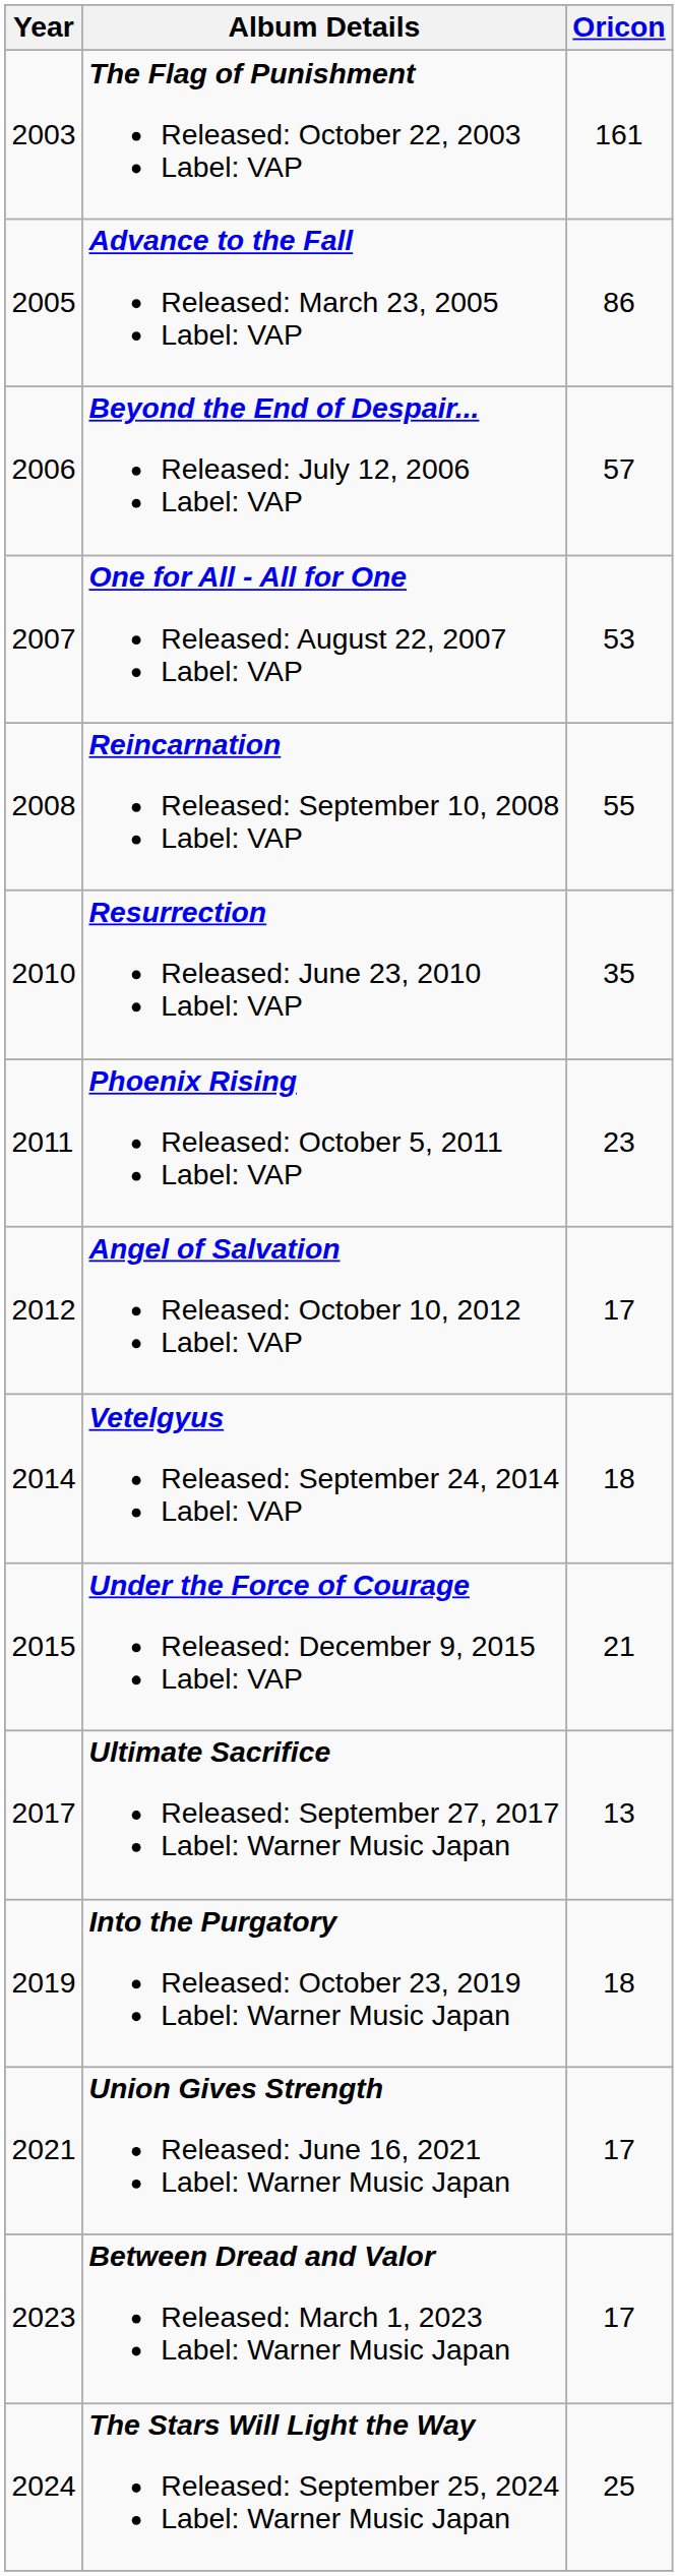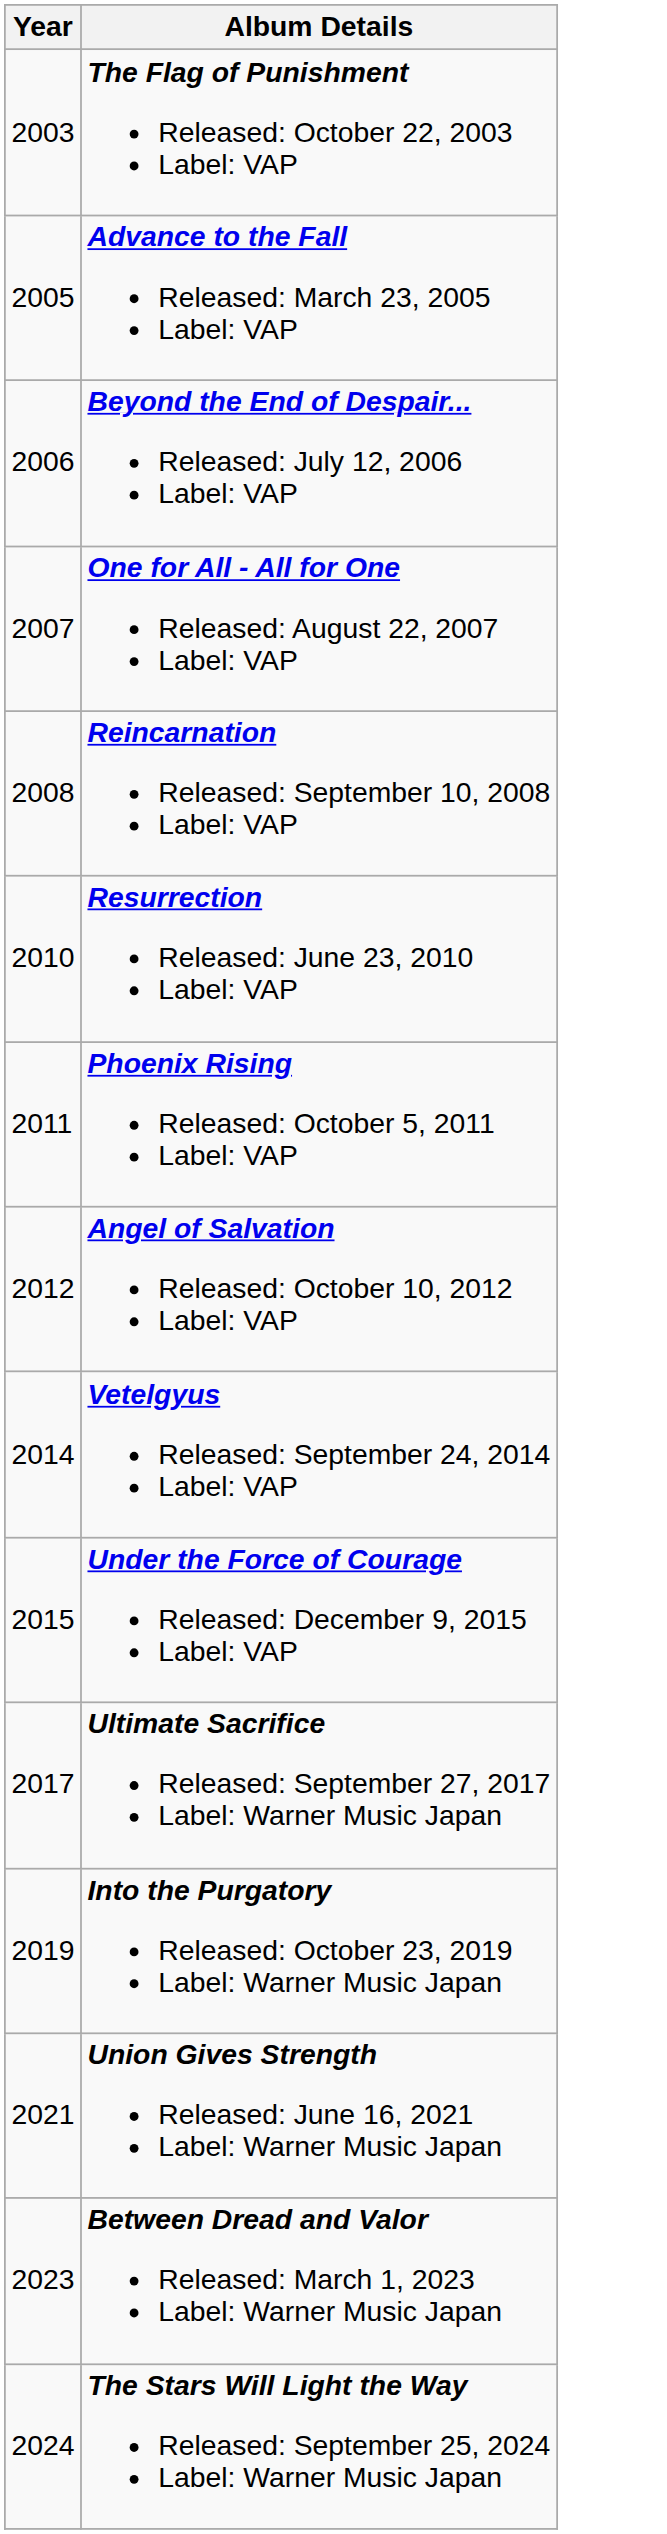- column: Oricon | 161 | 86 | 57 | 53 | 55 | 35 | 23 | 17 | 18 | 21 | 13 | 18 | 17 | 17 | 25
